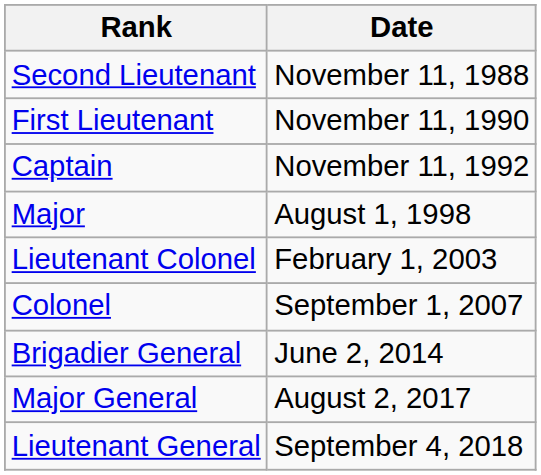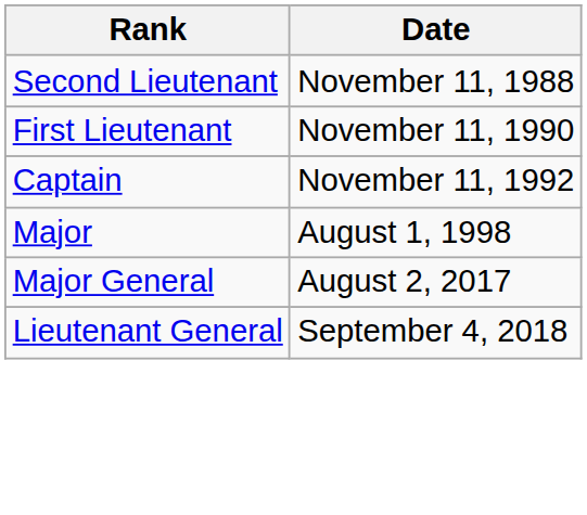- row: Lieutenant Colonel | February 1, 2003
- row: Colonel | September 1, 2007
- row: Brigadier General | June 2, 2014
